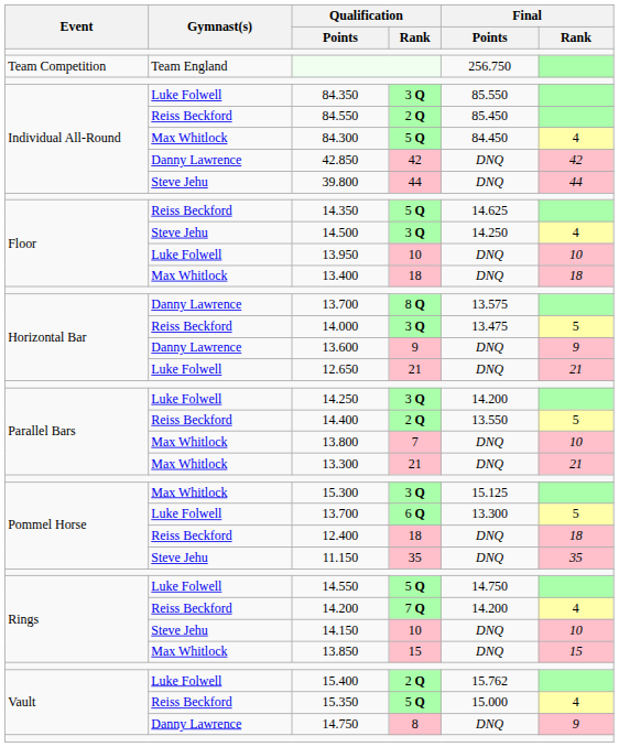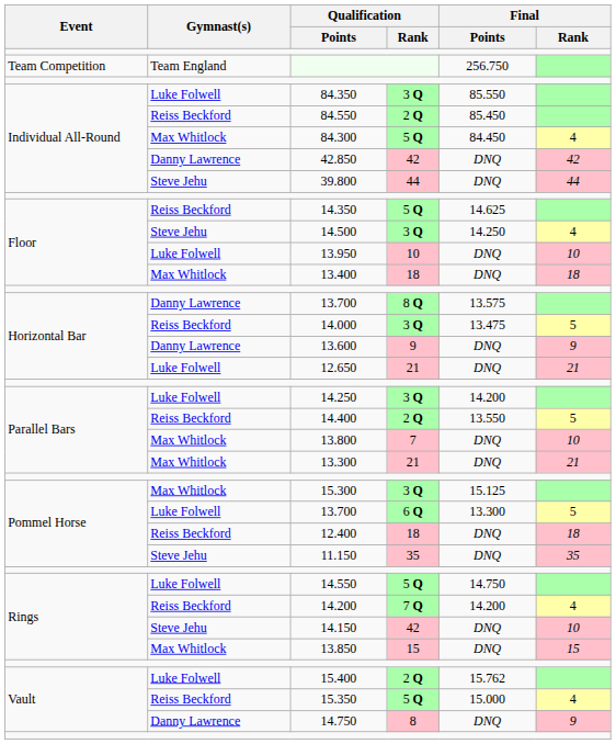14.150 | Qualification / Rank: 10 -> 42
